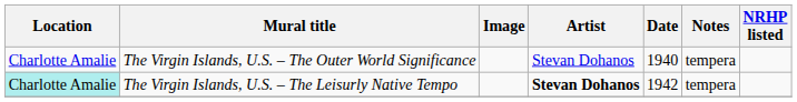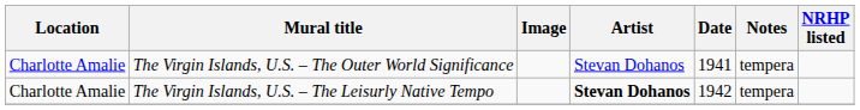The Virgin Islands, U.S. – The Outer World Significance | Date: 1940 -> 1941
The Virgin Islands, U.S. – The Leisurly Native Tempo | Location: paleturquoise background -> no background
